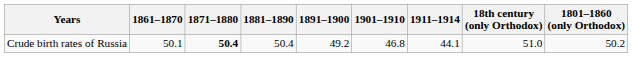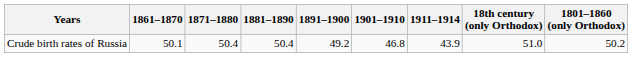Crude birth rates of Russia | 1871–1880: bold -> normal
Crude birth rates of Russia | 1911–1914: 44.1 -> 43.9
